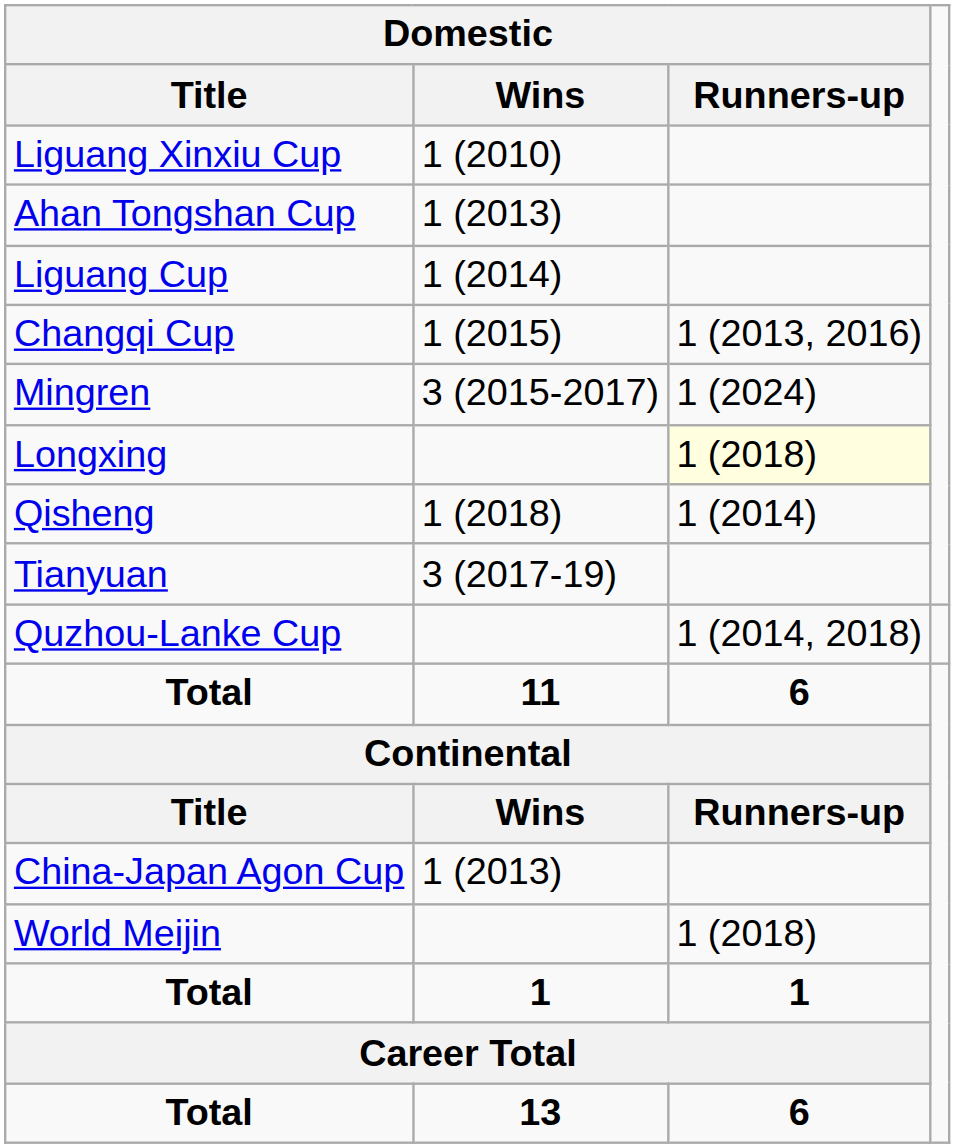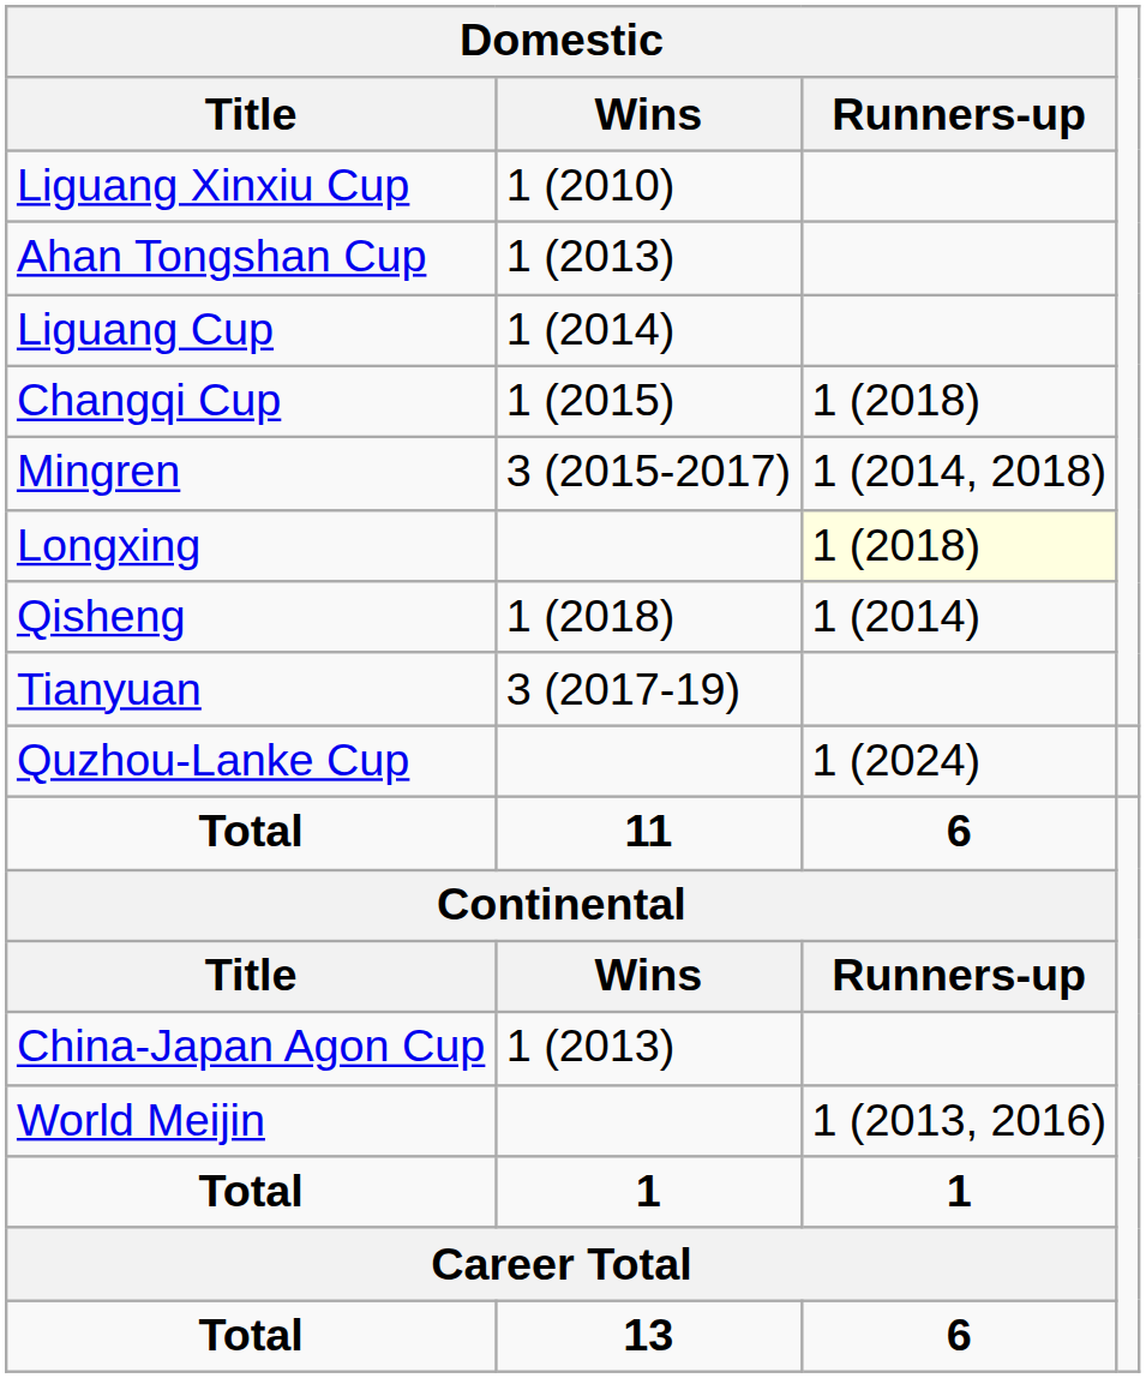Changqi Cup | Domestic / Runners-up: 1 (2013, 2016) -> 1 (2018)
Mingren | Domestic / Runners-up: 1 (2024) -> 1 (2014, 2018)
Quzhou-Lanke Cup | Domestic / Runners-up: 1 (2014, 2018) -> 1 (2024)
World Meijin | Domestic / Runners-up: 1 (2018) -> 1 (2013, 2016)
